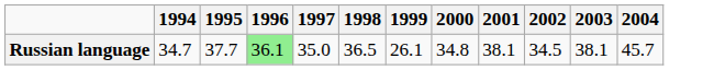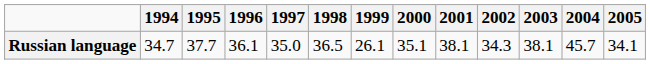+ column: 2005 | 34.1
Russian language | 1996: lightgreen background -> no background
Russian language | 2000: 34.8 -> 35.1
Russian language | 2002: 34.5 -> 34.3
